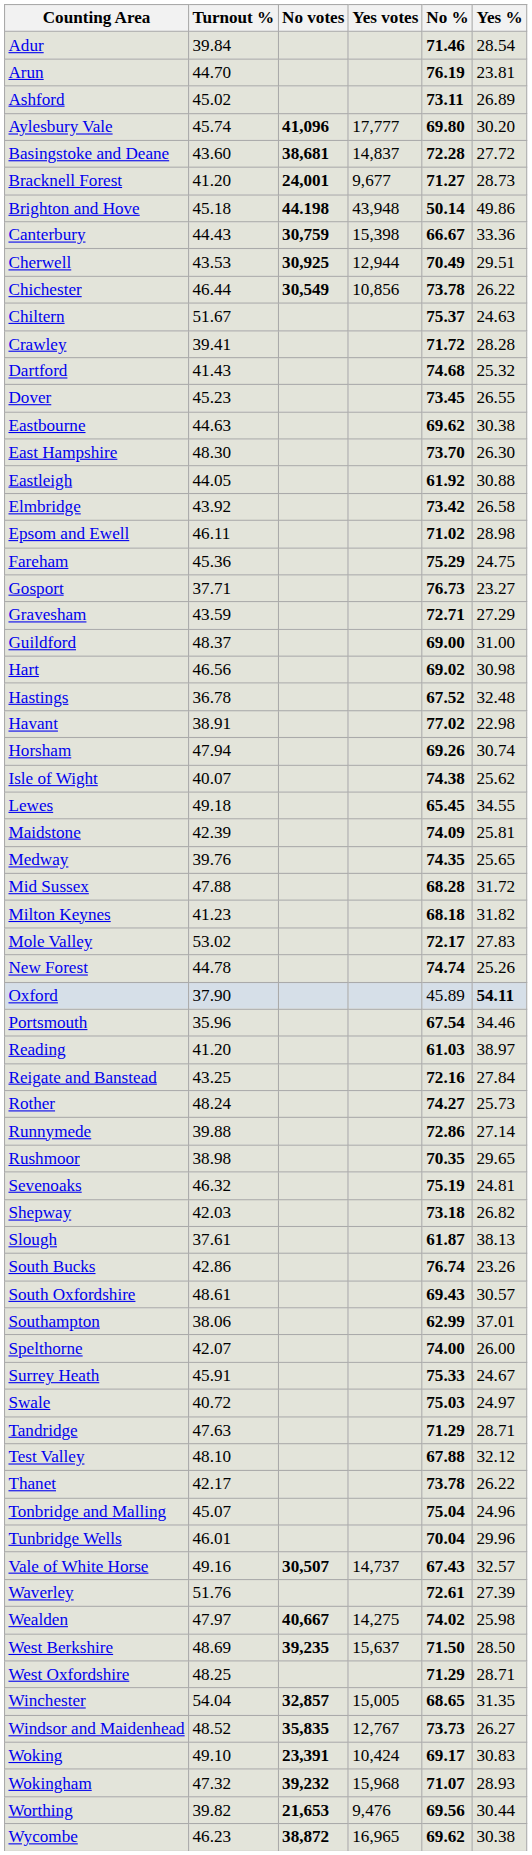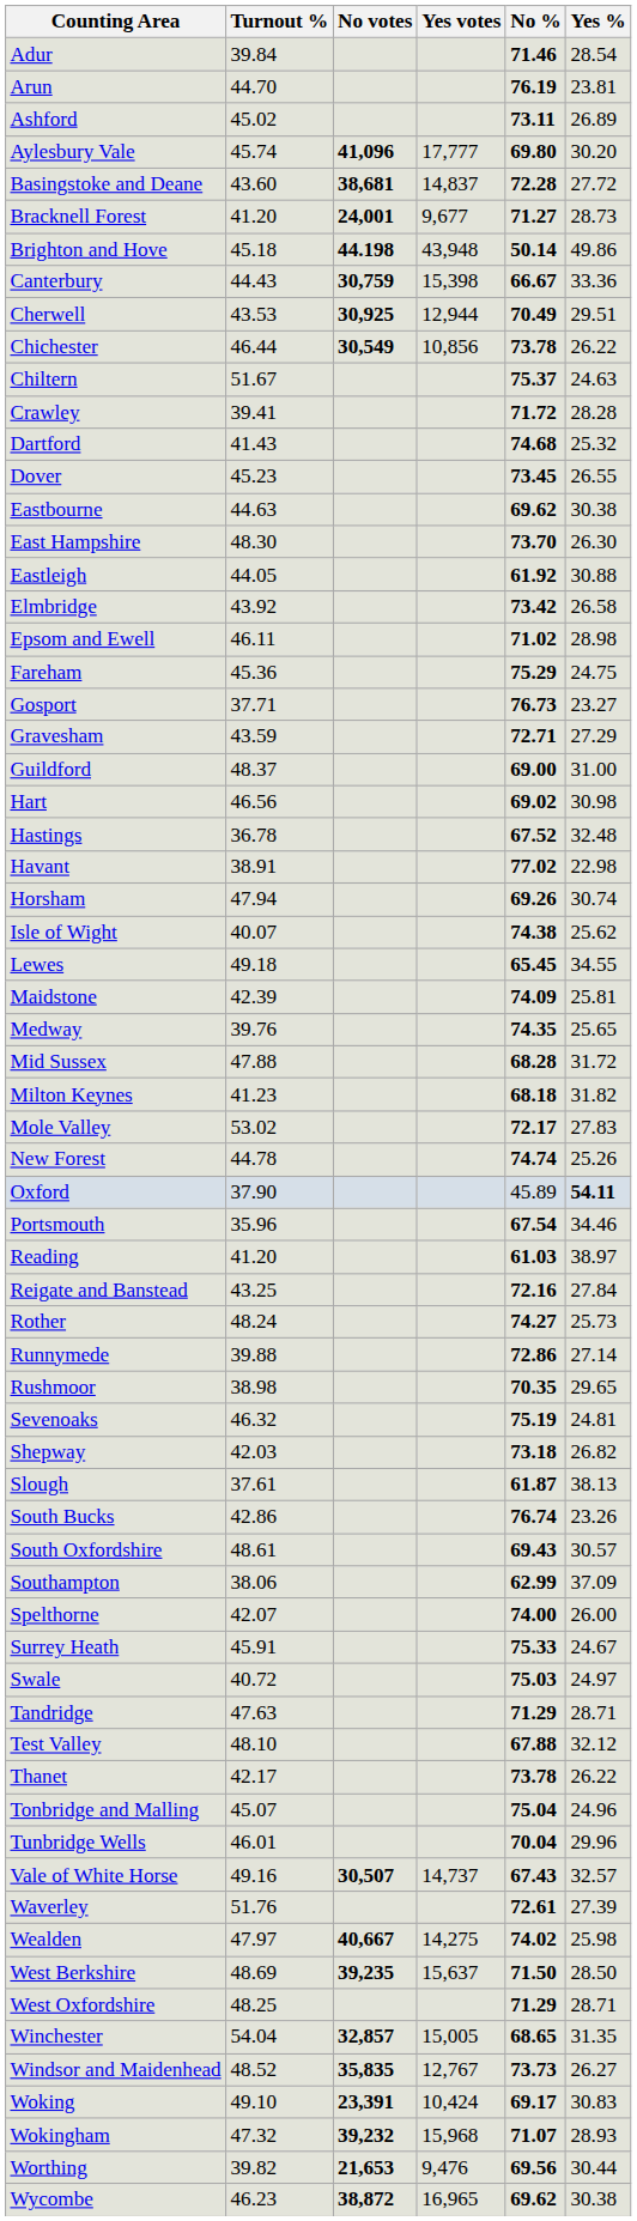Southampton | Yes %: 37.01 -> 37.09
